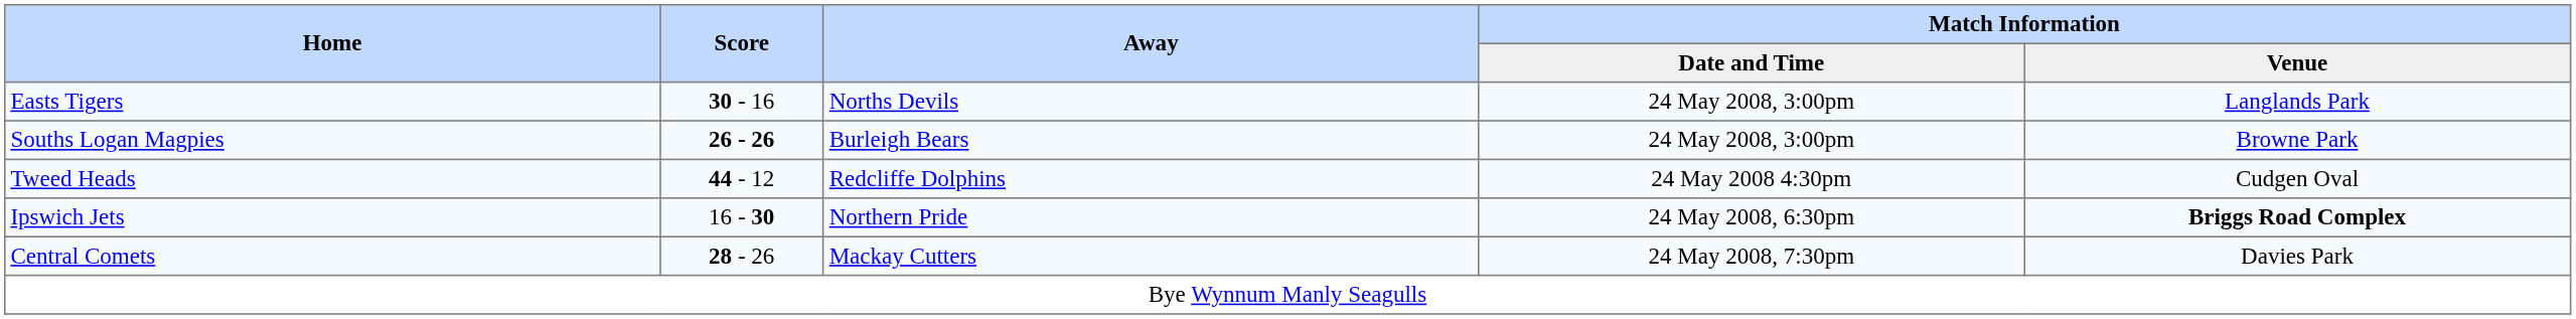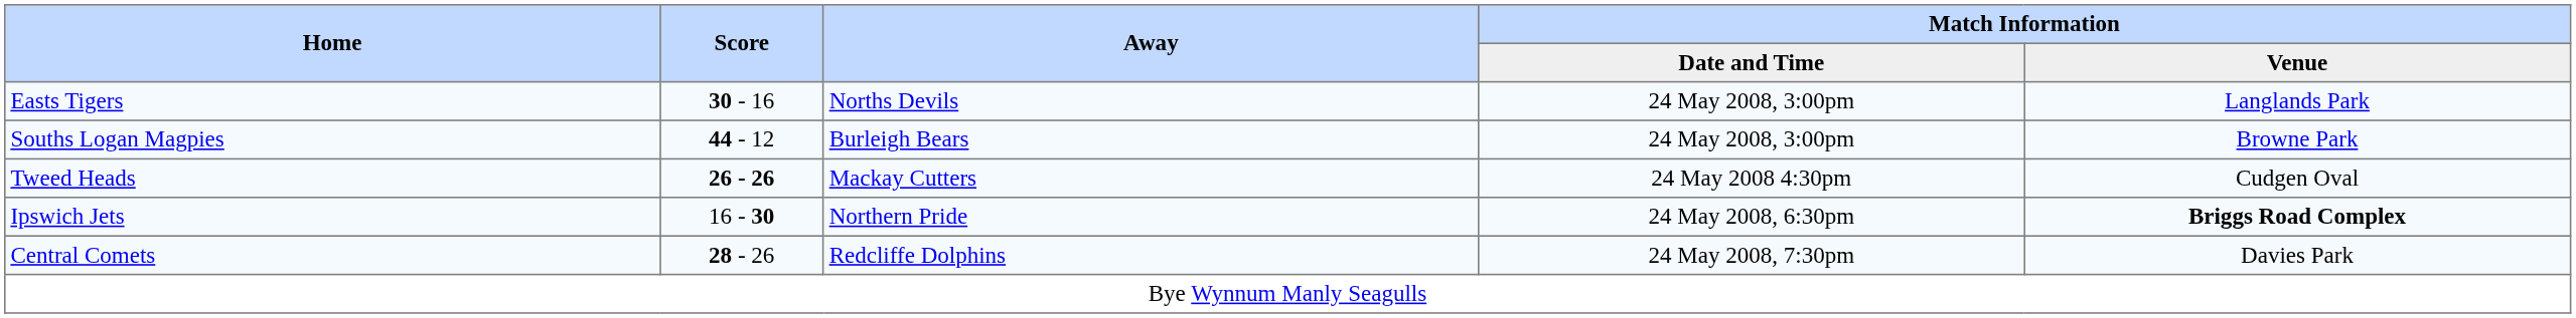Souths Logan Magpies | Score: 26 - 26 -> 44 - 12
Tweed Heads | Score: 44 - 12 -> 26 - 26
Tweed Heads | Away: Redcliffe Dolphins -> Mackay Cutters
Central Comets | Away: Mackay Cutters -> Redcliffe Dolphins
